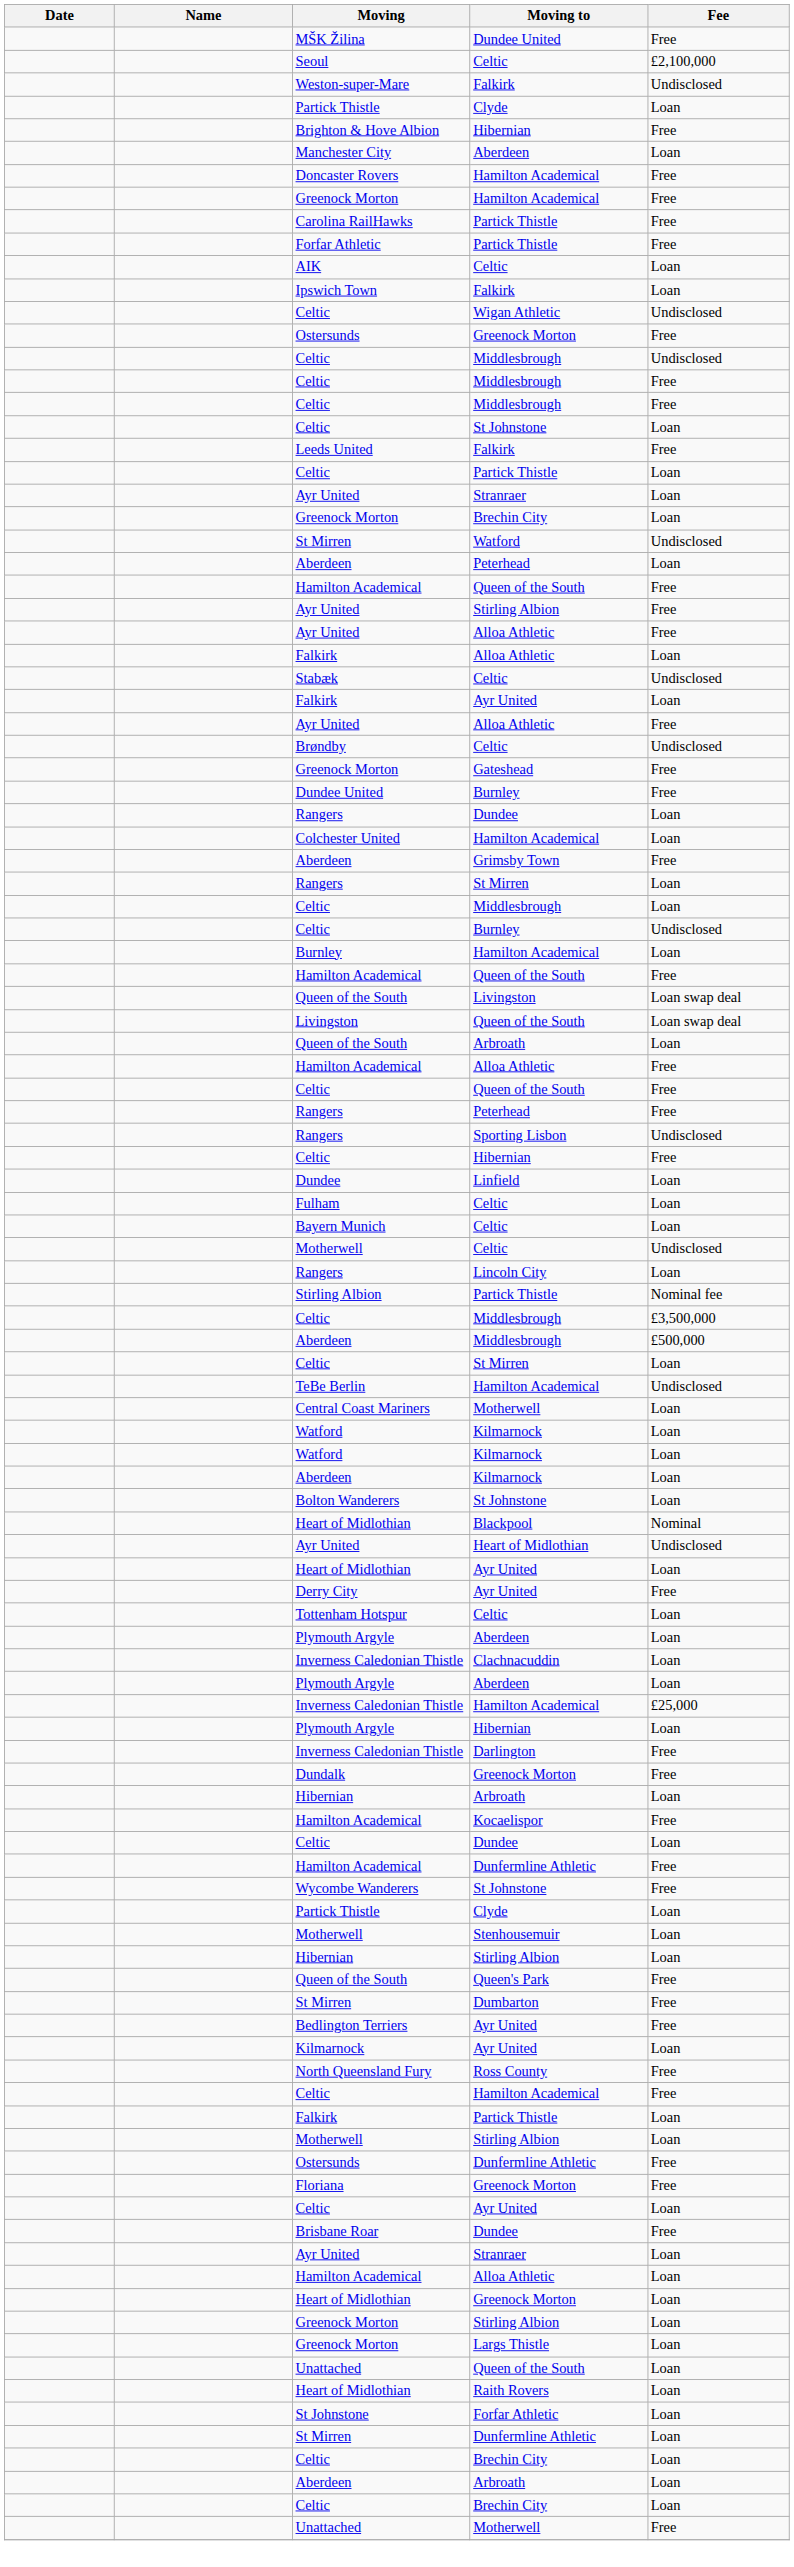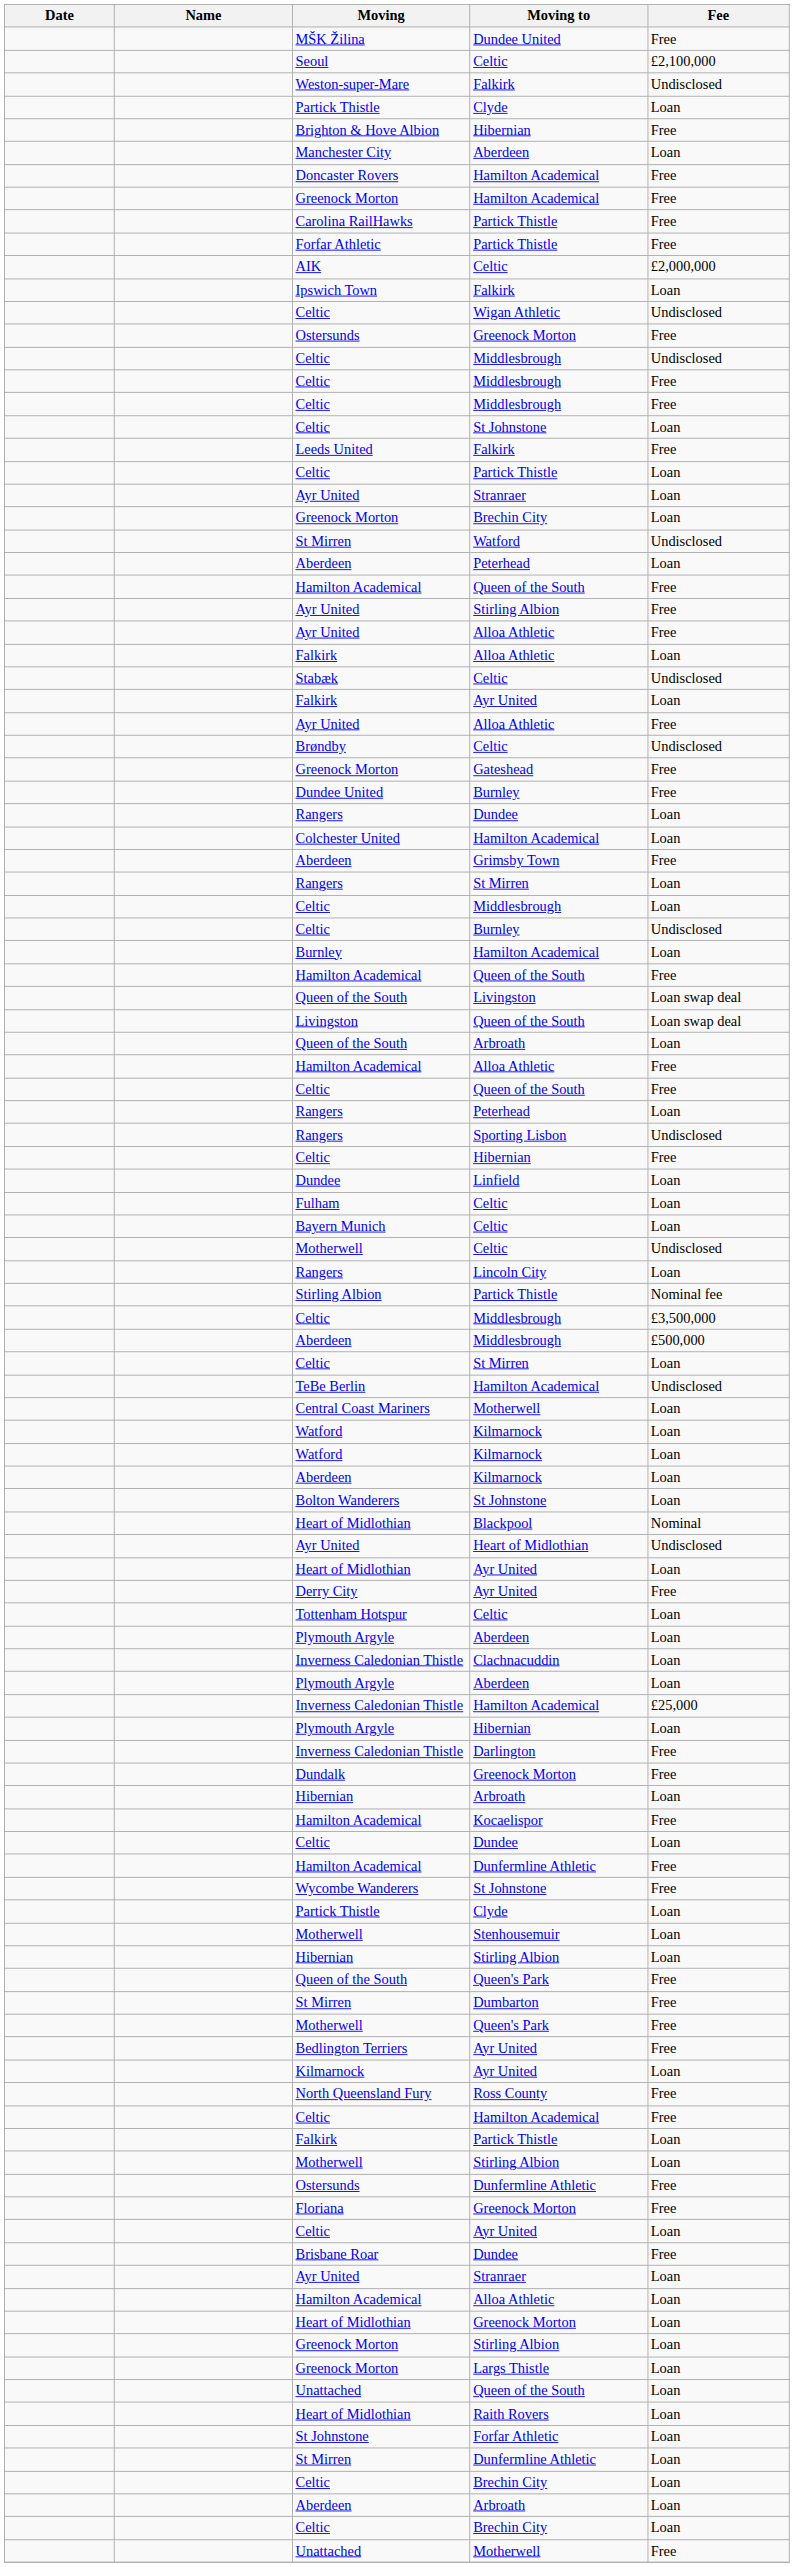AIK | Fee: Loan -> £2,000,000
Rangers / Peterhead | Fee: Free -> Loan
+ row: Motherwell | Queen's Park | Free
